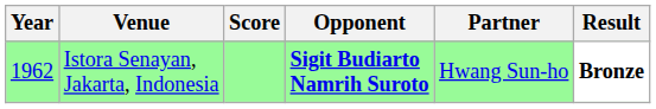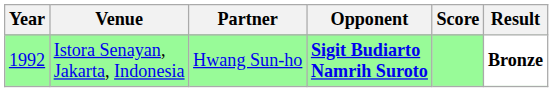columns swapped: Partner <-> Score
Istora Senayan, Jakarta, Indonesia | Year: 1962 -> 1992
